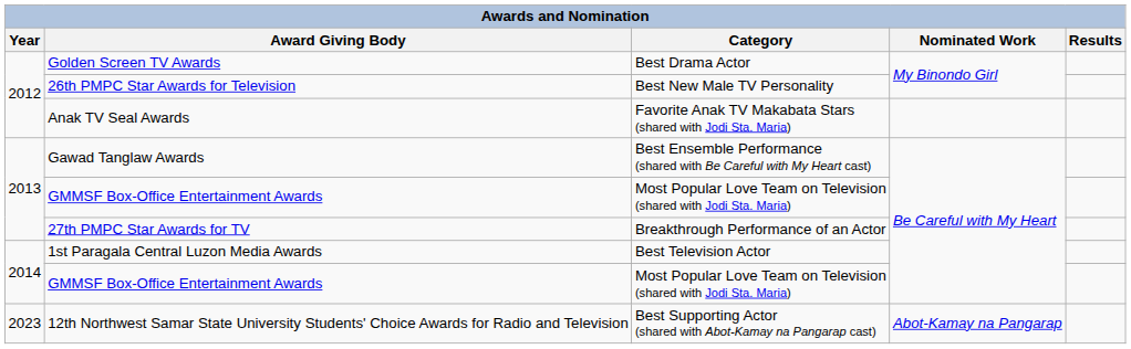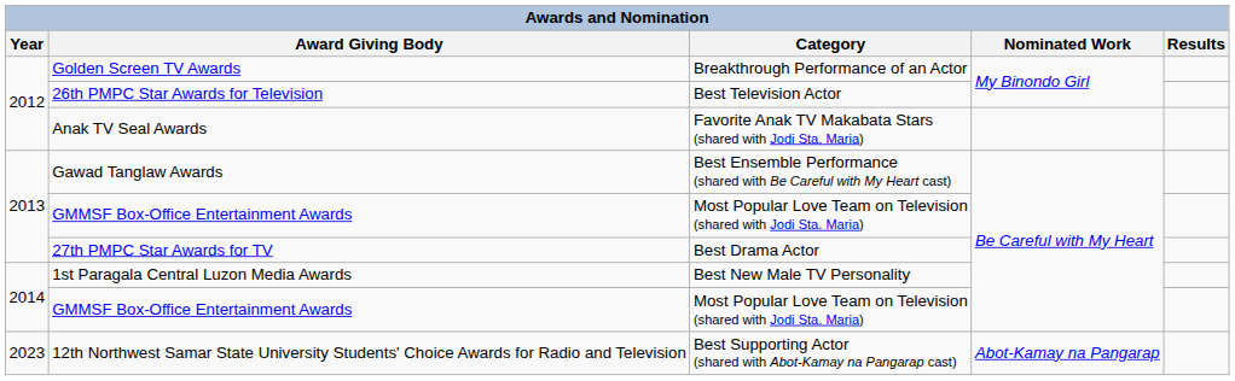Golden Screen TV Awards | Category: Best Drama Actor -> Breakthrough Performance of an Actor
26th PMPC Star Awards for Television | Category: Best New Male TV Personality -> Best Television Actor
27th PMPC Star Awards for TV | Category: Breakthrough Performance of an Actor -> Best Drama Actor
1st Paragala Central Luzon Media Awards | Category: Best Television Actor -> Best New Male TV Personality
